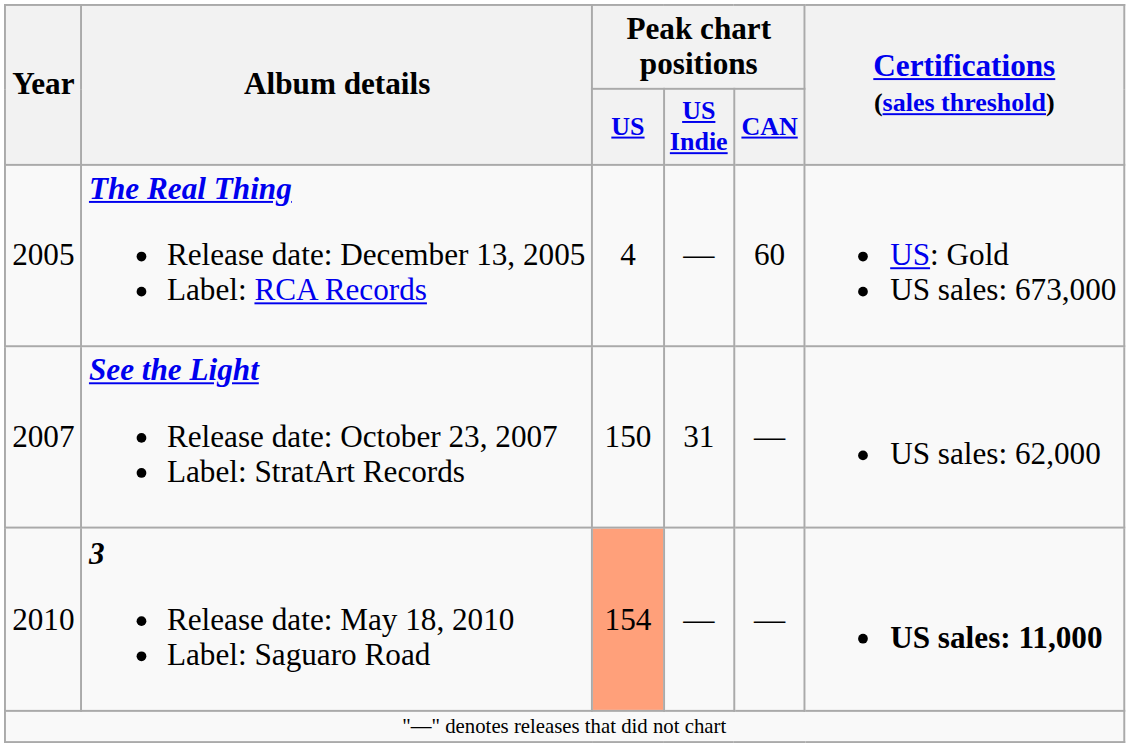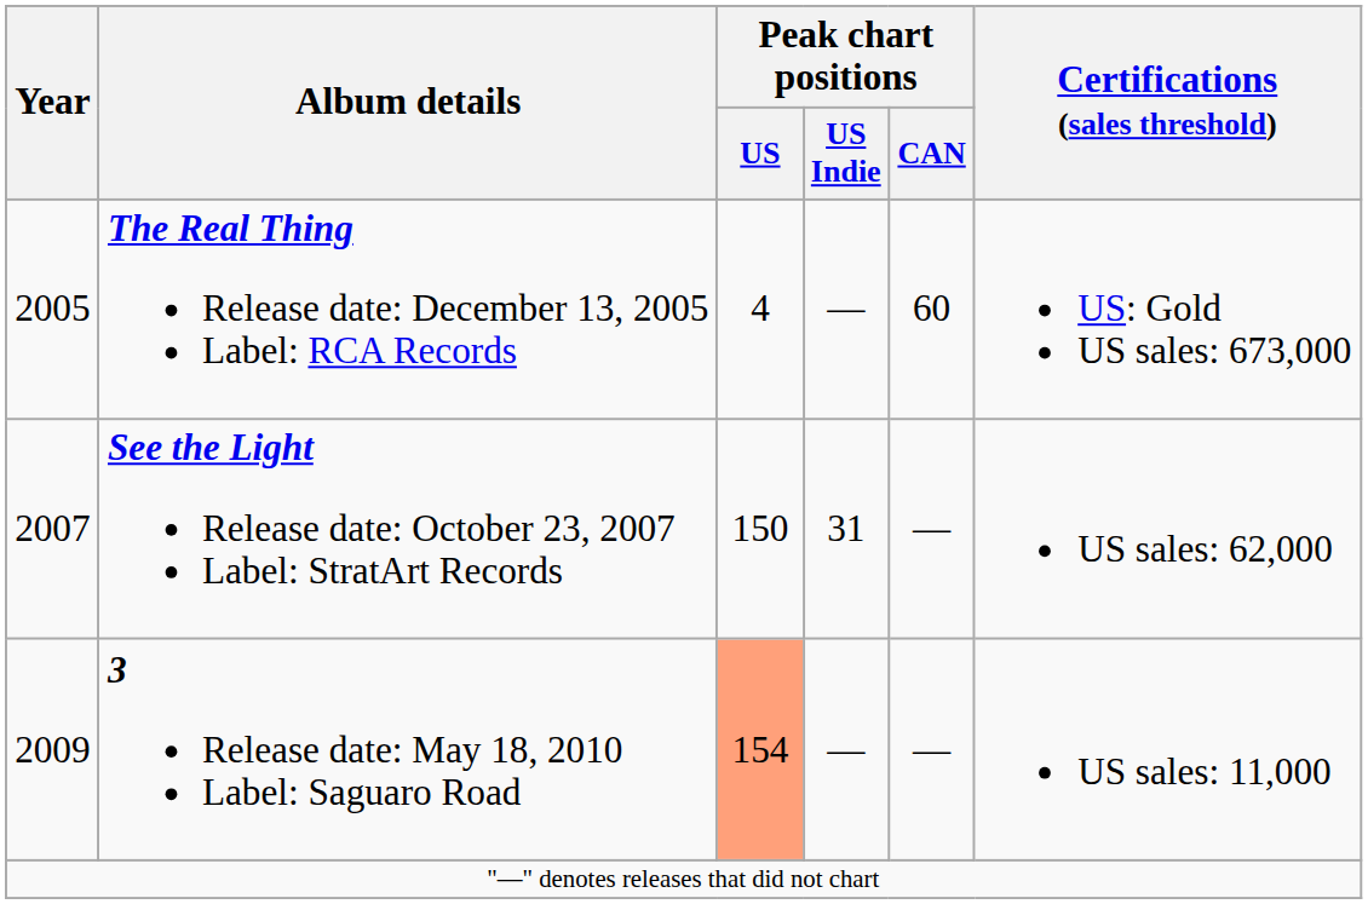3 Release date: May 18, 2010 Label: Saguaro Road | Year: 2010 -> 2009
3 Release date: May 18, 2010 Label: Saguaro Road | Certifications (sales threshold): bold -> normal
